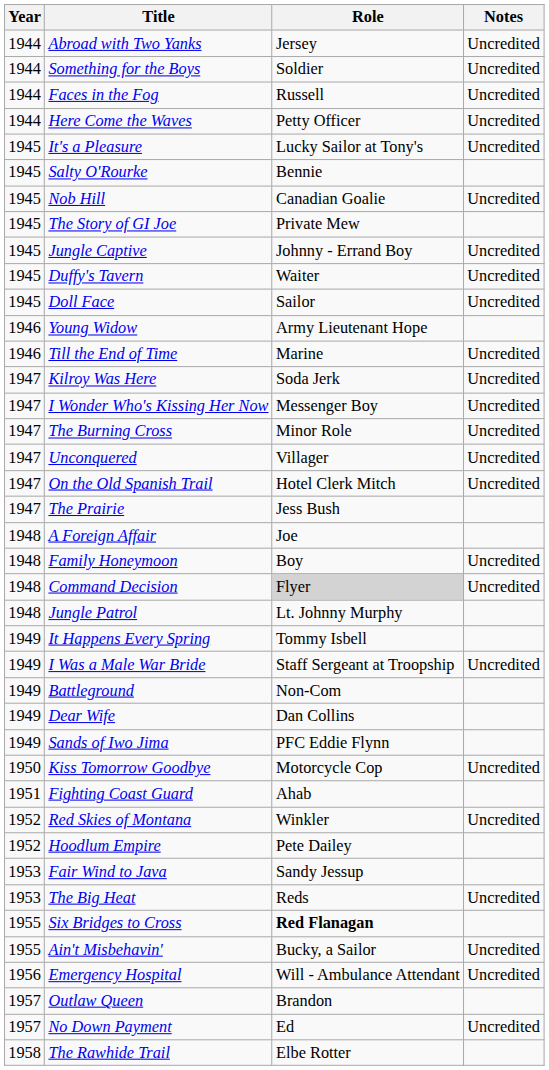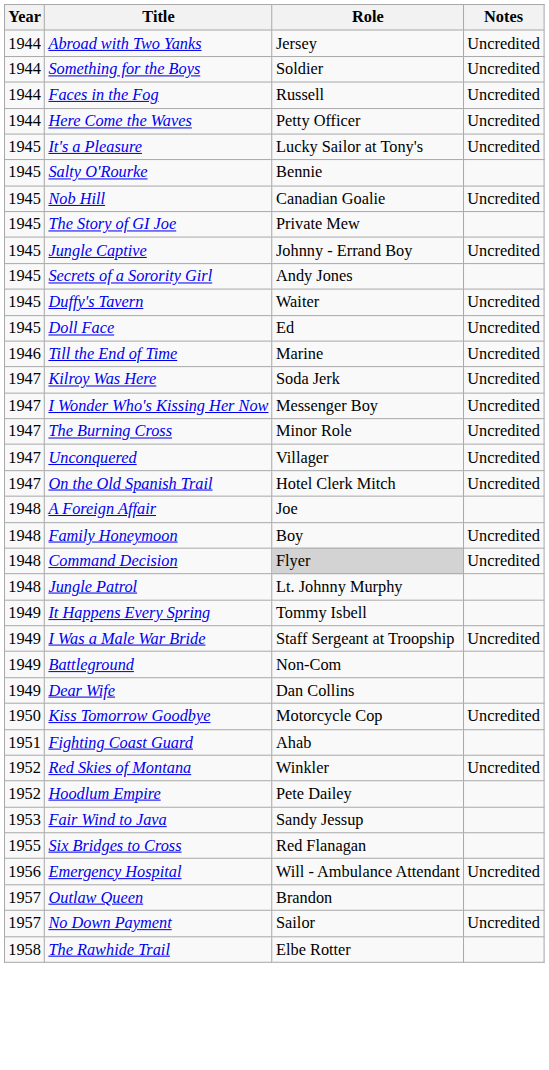+ row: 1945 | Secrets of a Sorority Girl | Andy Jones
Doll Face | Role: Sailor -> Ed
- row: 1946 | Young Widow | Army Lieutenant Hope
- row: 1947 | The Prairie | Jess Bush
- row: 1949 | Sands of Iwo Jima | PFC Eddie Flynn
- row: 1953 | The Big Heat | Reds | Uncredited
Six Bridges to Cross | Role: bold -> normal
- row: 1955 | Ain't Misbehavin' | Bucky, a Sailor | Uncredited
No Down Payment | Role: Ed -> Sailor
